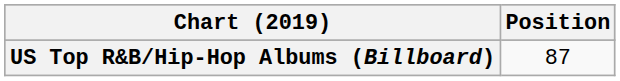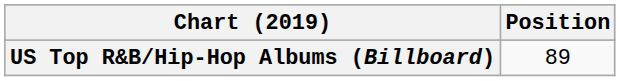US Top R&B/Hip-Hop Albums (Billboard) | Position: 87 -> 89
